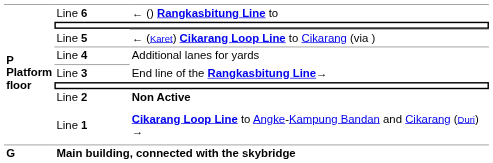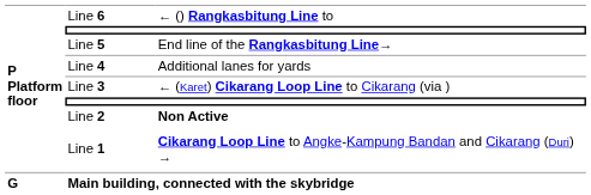Line 5 | column 3: ← (Karet) Cikarang Loop Line to Cikarang (via ) -> End line of the Rangkasbitung Line→
Line 3 | column 3: End line of the Rangkasbitung Line→ -> ← (Karet) Cikarang Loop Line to Cikarang (via )
